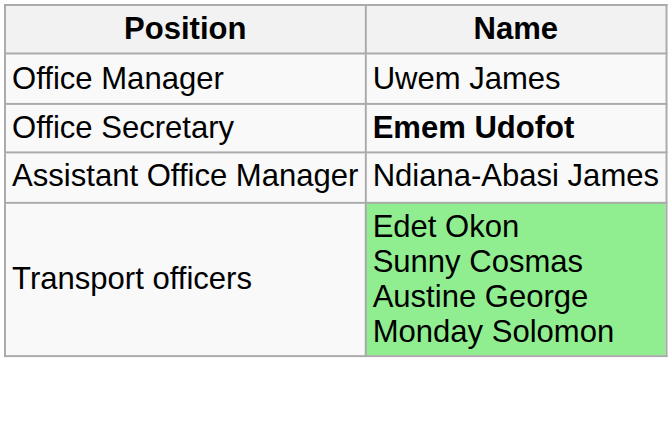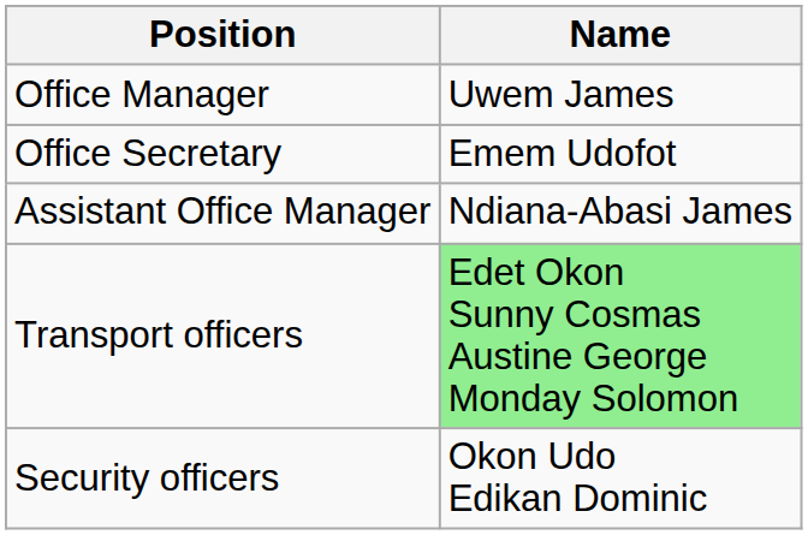Office Secretary | Name: bold -> normal
+ row: Security officers | Okon Udo Edikan Dominic
